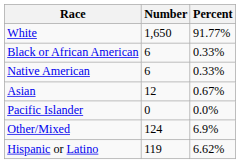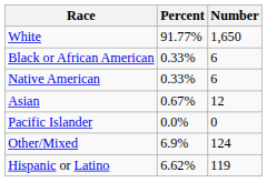columns swapped: Number <-> Percent
